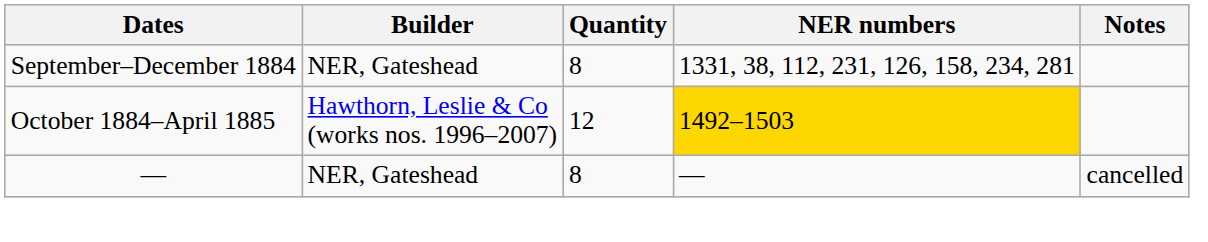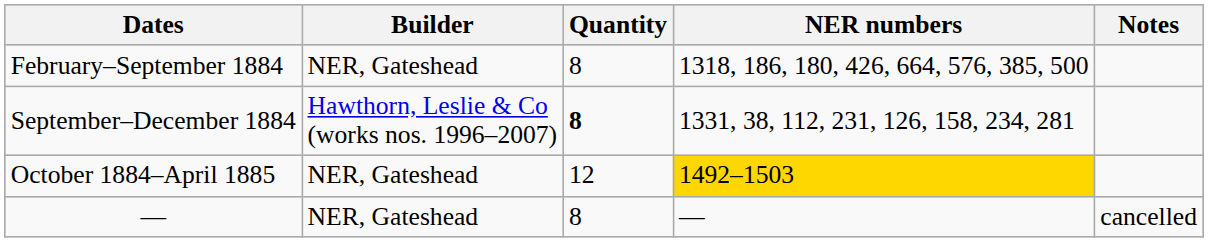+ row: February–September 1884 | NER, Gateshead | 8 | 1318, 186, 180, 426, 664, 576, 385, 500
September–December 1884 | Builder: NER, Gateshead -> Hawthorn, Leslie & Co (works nos. 1996–2007)
September–December 1884 | Quantity: normal -> bold
October 1884–April 1885 | Builder: Hawthorn, Leslie & Co (works nos. 1996–2007) -> NER, Gateshead
